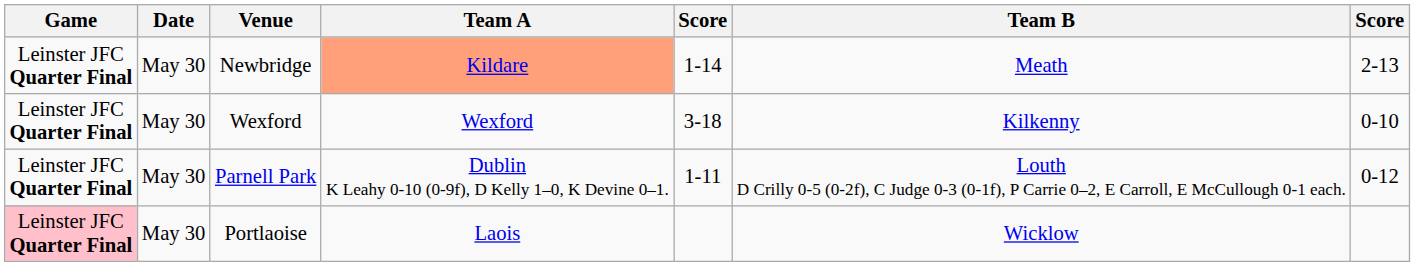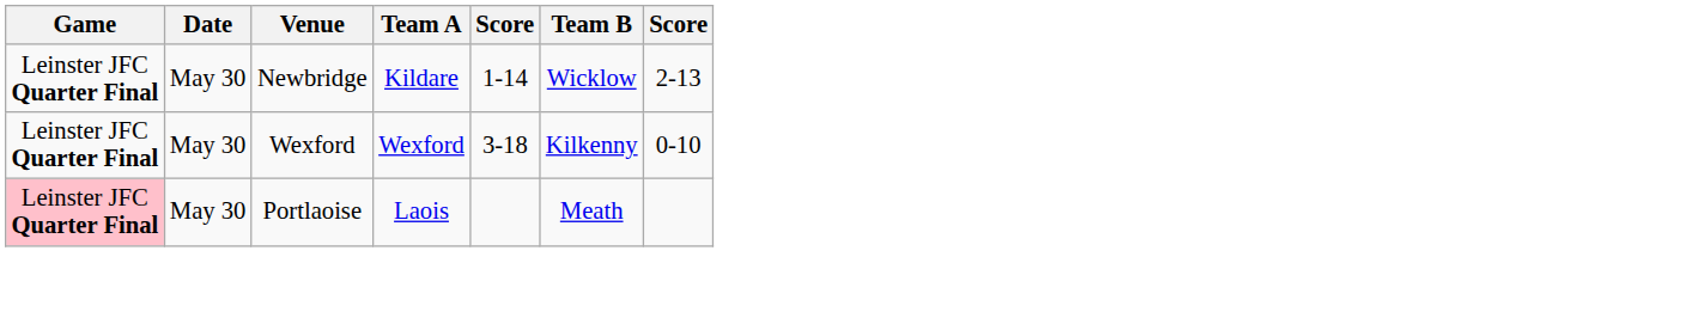Newbridge | Team A: lightsalmon background -> no background
Newbridge | Team B: Meath -> Wicklow
- row: Leinster JFC Quarter Final | May 30 | Parnell Park | Dublin K Leahy 0-10 (0-9f), D Kelly 1–0, K Devine 0–1. | 1-11 | Louth D Crilly 0-5 (0-2f), C Judge 0-3 (0-1f), P Carrie 0–2, E Carroll, E McCullough 0-1 each. | 0-12
Portlaoise | Team B: Wicklow -> Meath
